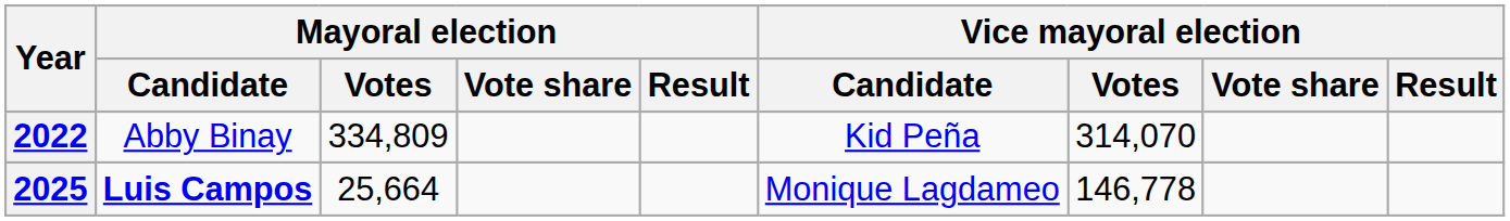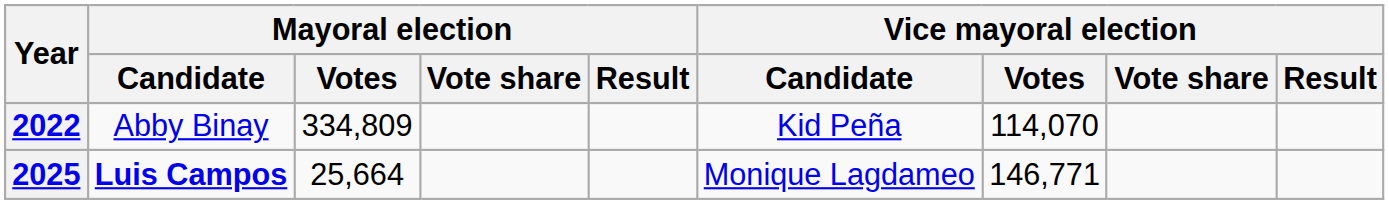2022 | Vice mayoral election / Votes: 314,070 -> 114,070
2025 | Vice mayoral election / Votes: 146,778 -> 146,771
